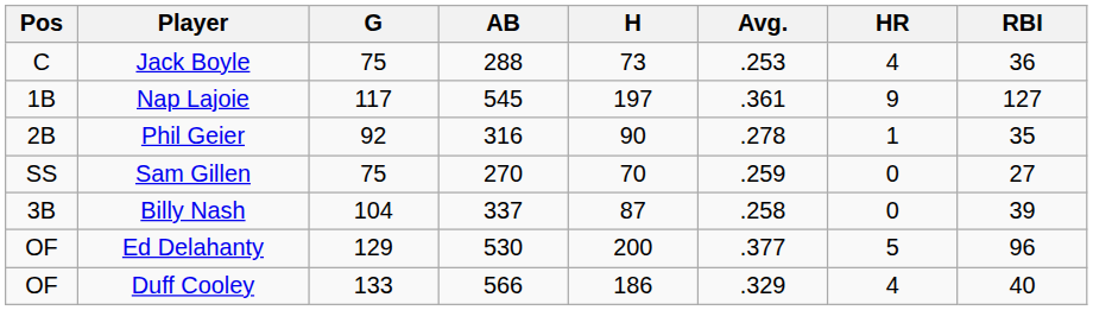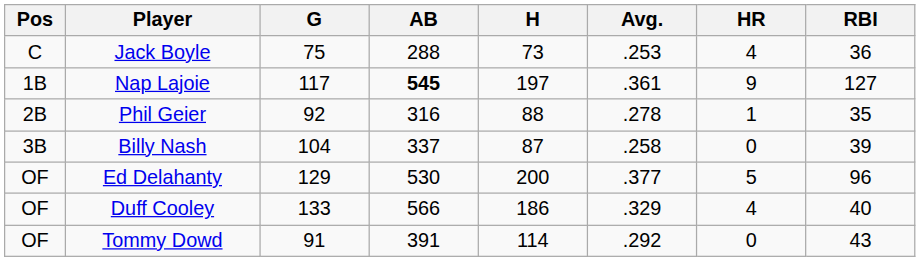Nap Lajoie | AB: normal -> bold
Phil Geier | H: 90 -> 88
- row: SS | Sam Gillen | 75 | 270 | 70 | .259 | 0 | 27
+ row: OF | Tommy Dowd | 91 | 391 | 114 | .292 | 0 | 43
